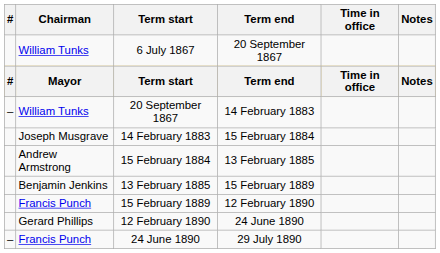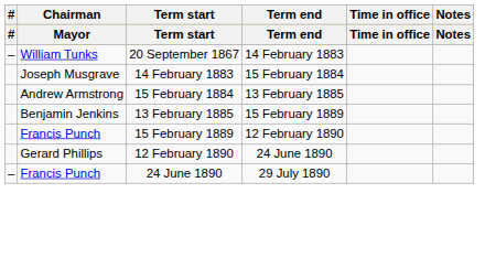- row: William Tunks | 6 July 1867 | 20 September 1867
